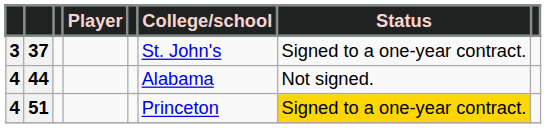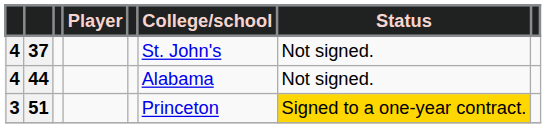37 | column 1: 3 -> 4
37 | Status: Signed to a one-year contract. -> Not signed.
51 | column 1: 4 -> 3
